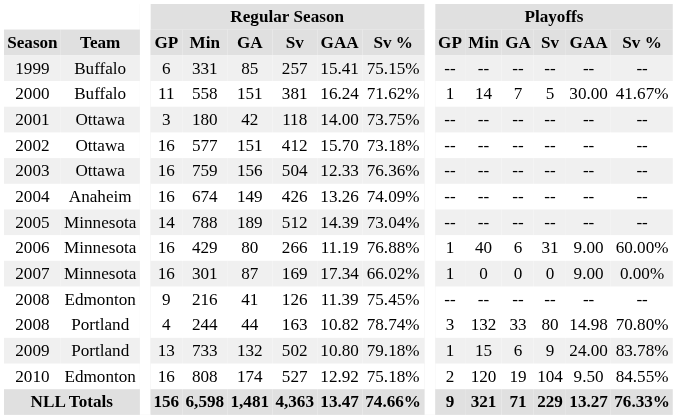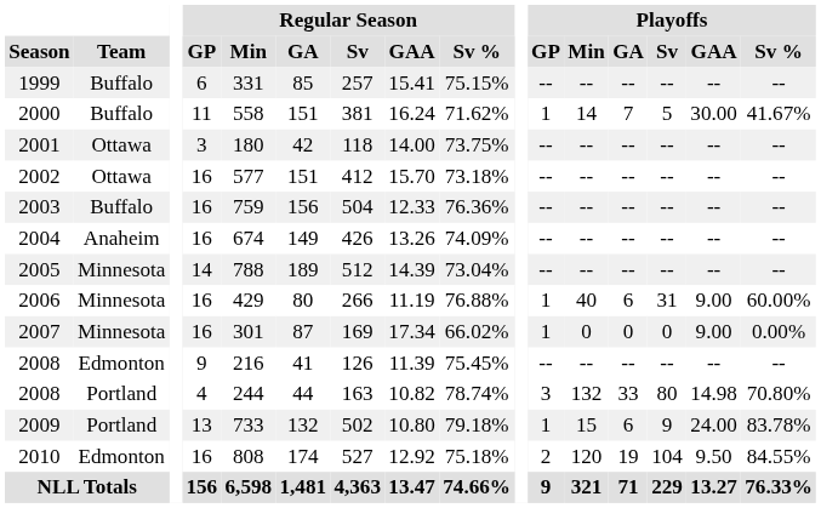2003 | Team: Ottawa -> Buffalo
